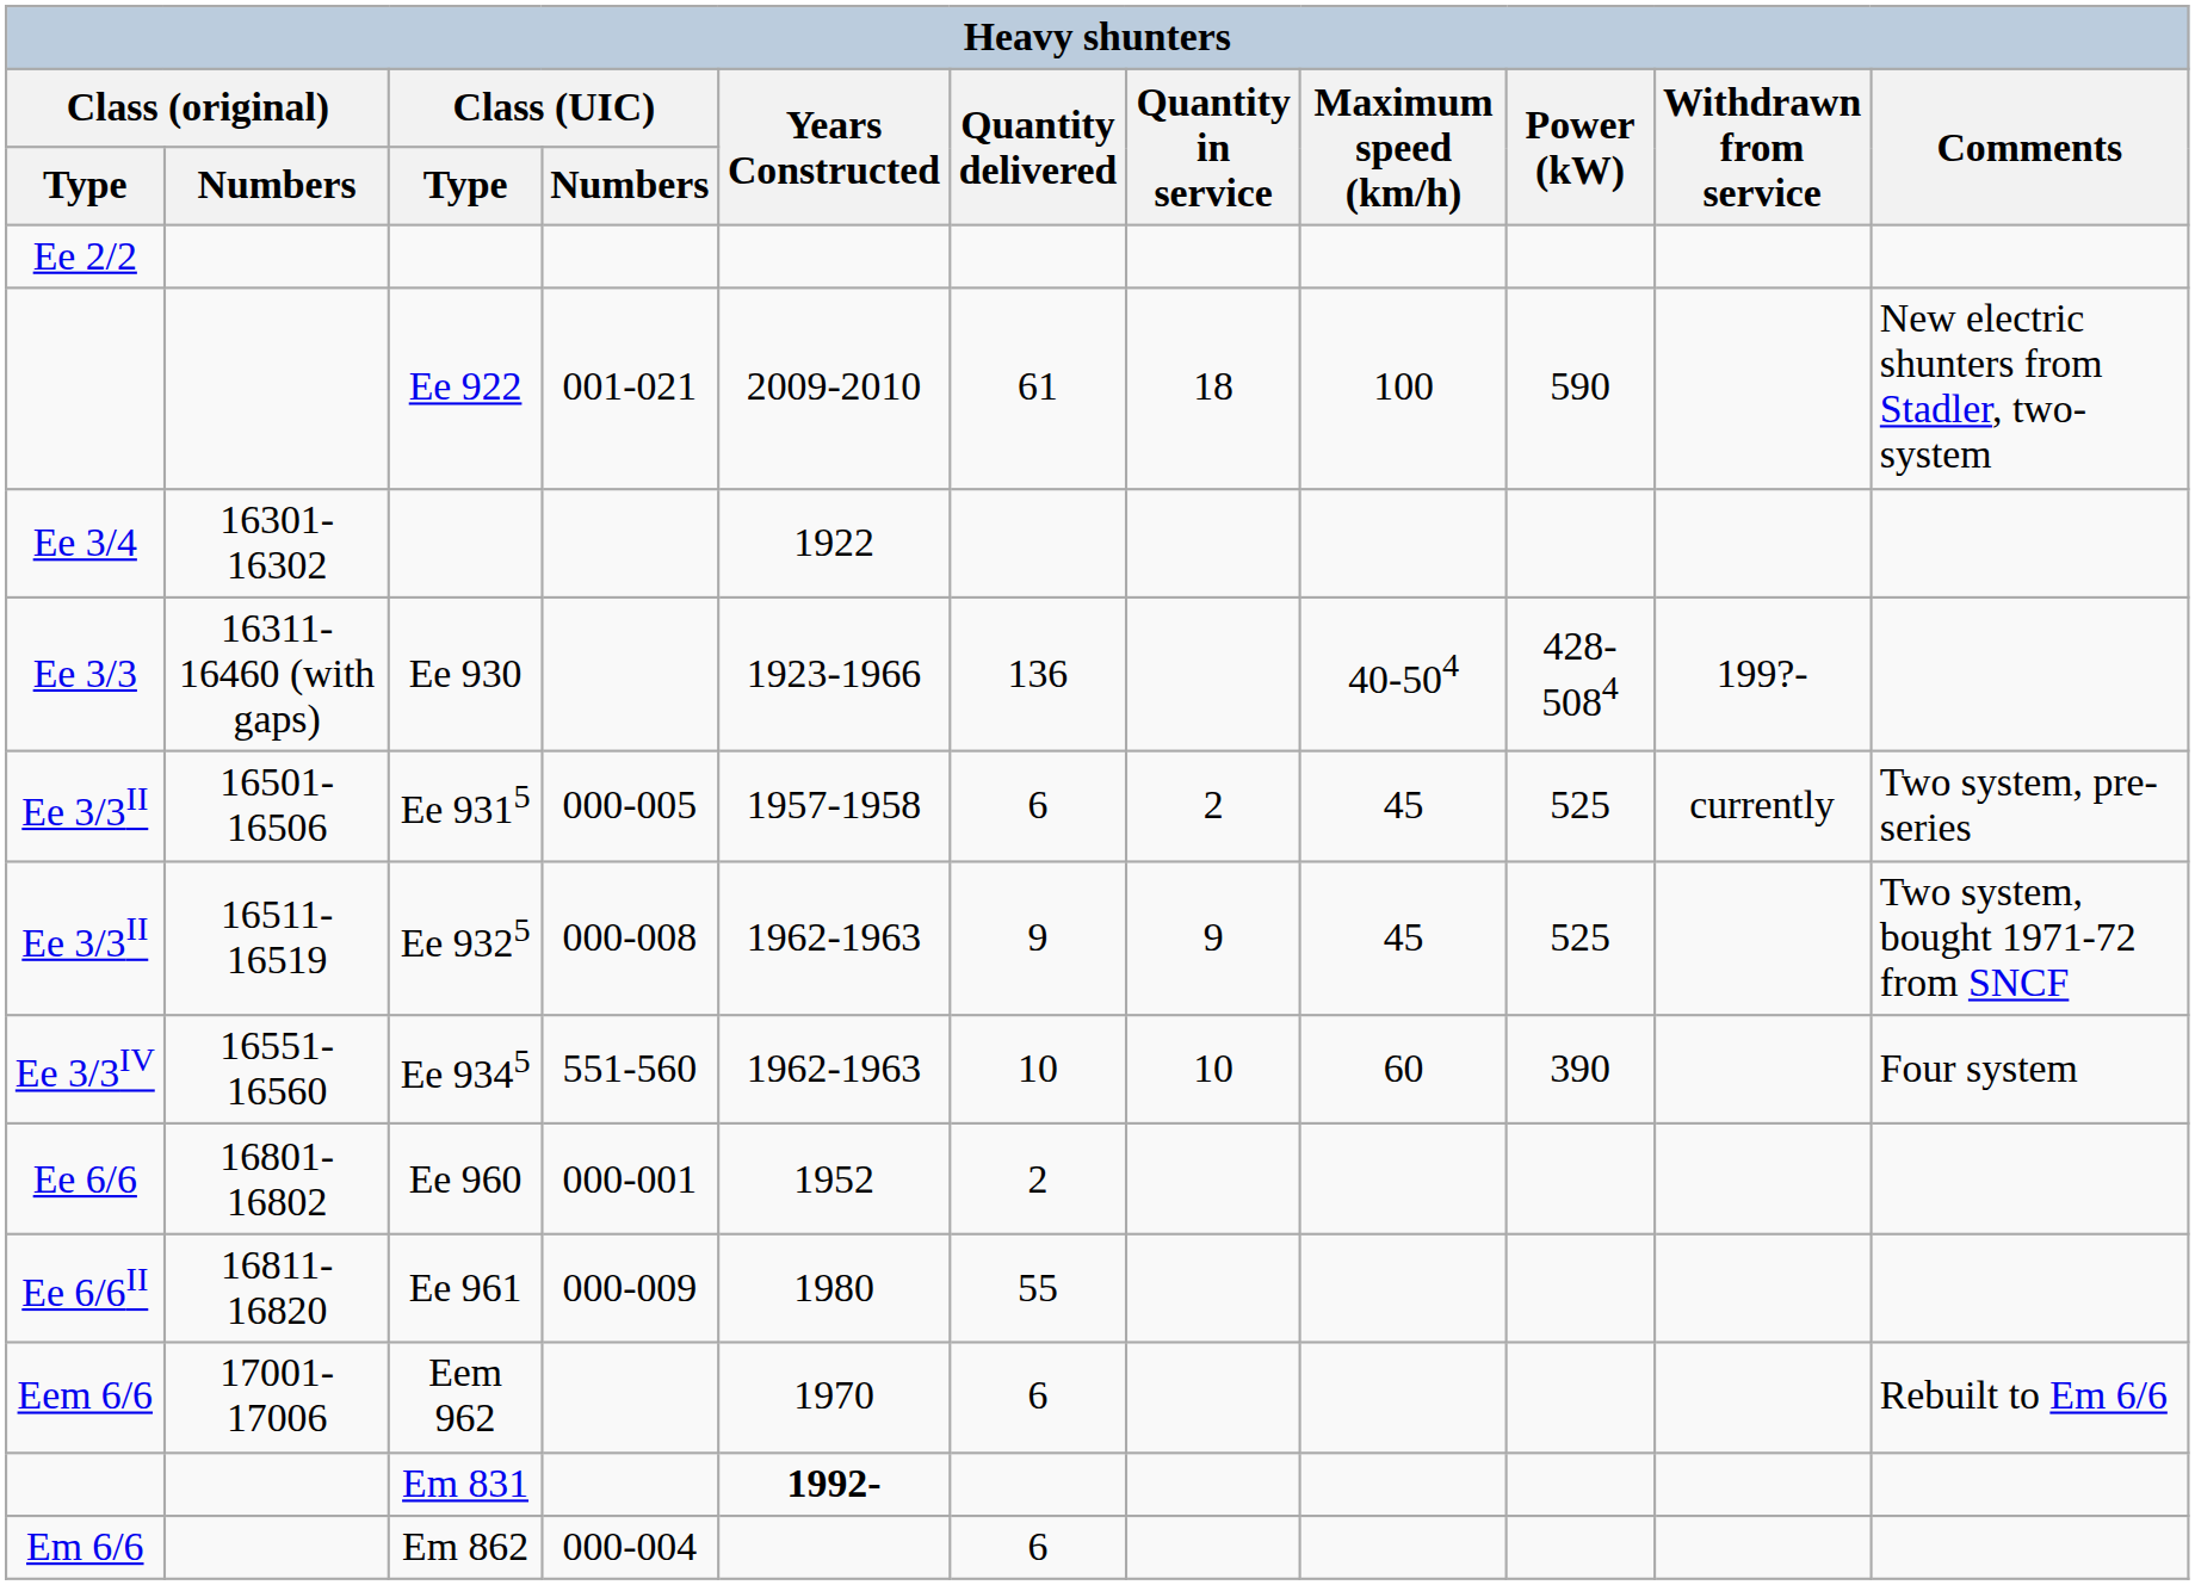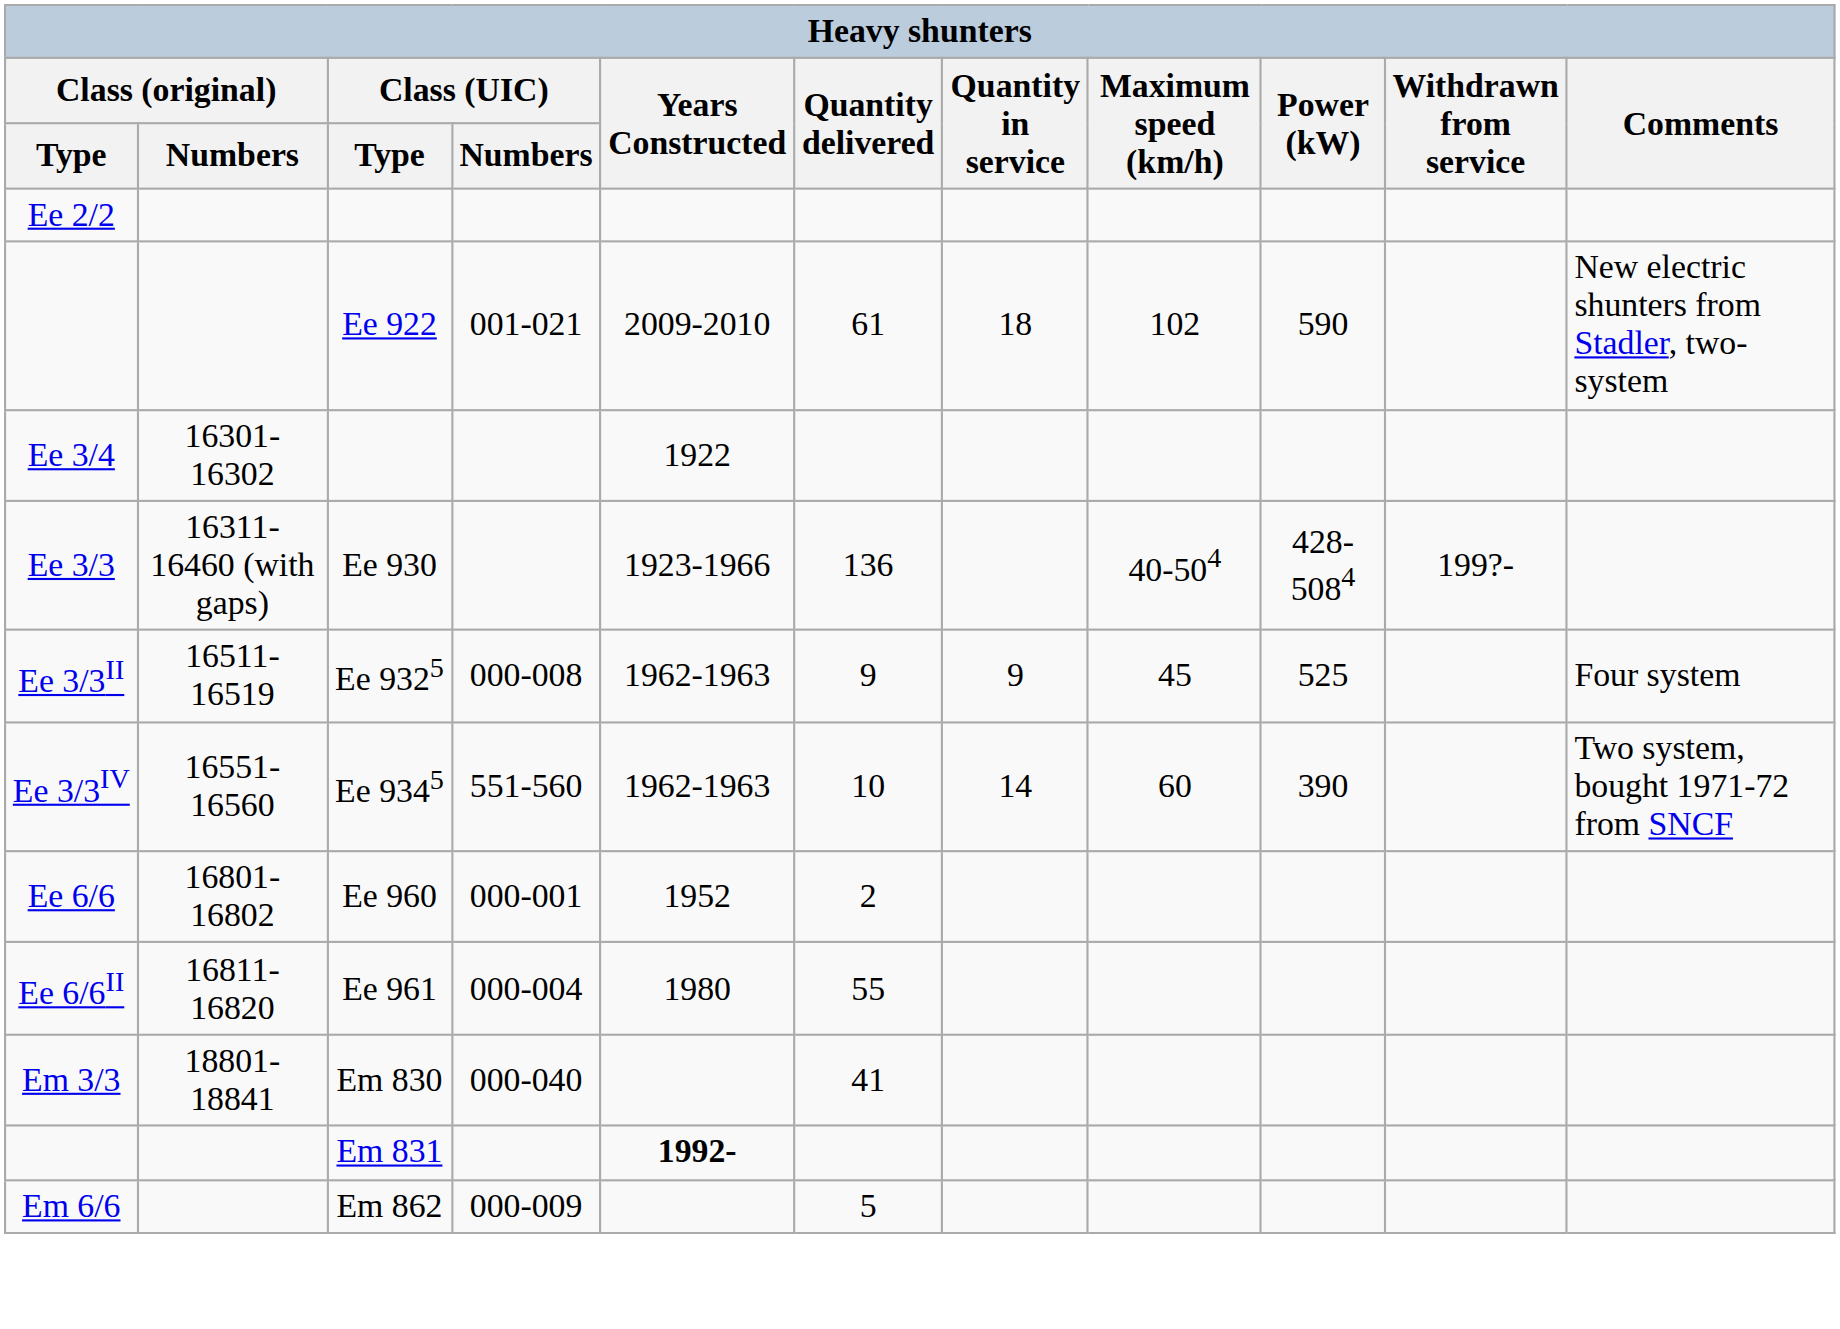Ee 922 | Maximum speed (km/h): 100 -> 102
- row: Ee 3/3II | 16501-16506 | Ee 9315 | 000-005 | 1957-1958 | 6 | 2 | 45 | 525 | currently | Two system, pre-series
Ee 9325 | Comments: Two system, bought 1971-72 from SNCF -> Four system
Ee 9345 | Quantity in service: 10 -> 14
Ee 9345 | Comments: Four system -> Two system, bought 1971-72 from SNCF
Ee 961 | Class (UIC) / Numbers: 000-009 -> 000-004
- row: Eem 6/6 | 17001-17006 | Eem 962 | 1970 | 6 | Rebuilt to Em 6/6
+ row: Em 3/3 | 18801-18841 | Em 830 | 000-040 | 41
Em 862 | Class (UIC) / Numbers: 000-004 -> 000-009
Em 862 | Quantity delivered: 6 -> 5
